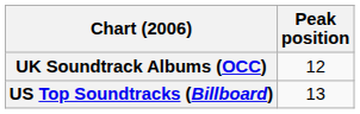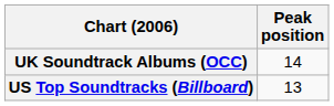UK Soundtrack Albums (OCC) | Peak position: 12 -> 14
